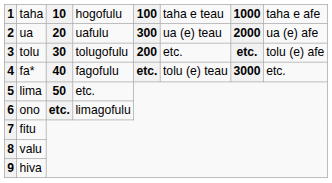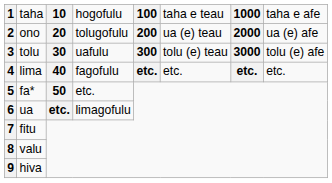2 | column 2: ua -> ono
2 | column 4: uafulu -> tolugofulu
2 | column 5: 300 -> 200
3 | column 4: tolugofulu -> uafulu
3 | column 5: 200 -> 300
3 | column 6: etc. -> tolu (e) teau
3 | column 7: etc. -> 3000
4 | column 2: fa* -> lima
4 | column 6: tolu (e) teau -> etc.
4 | column 7: 3000 -> etc.
5 | column 2: lima -> fa*
6 | column 2: ono -> ua
